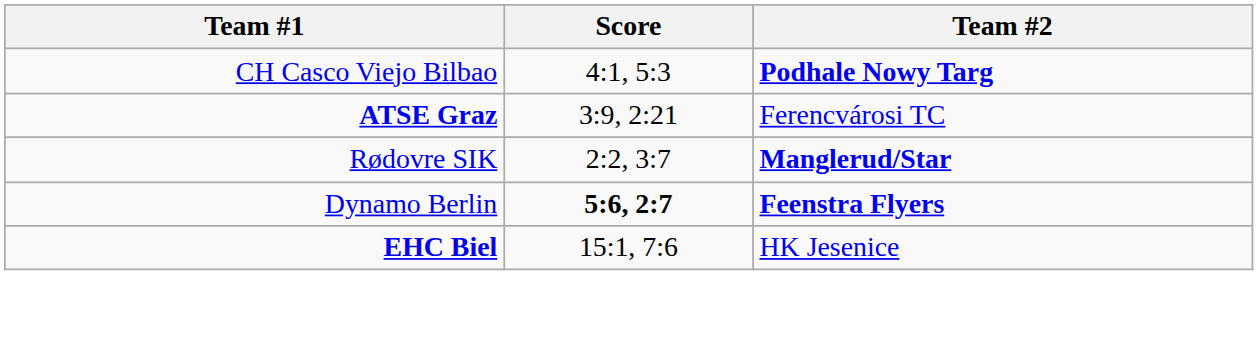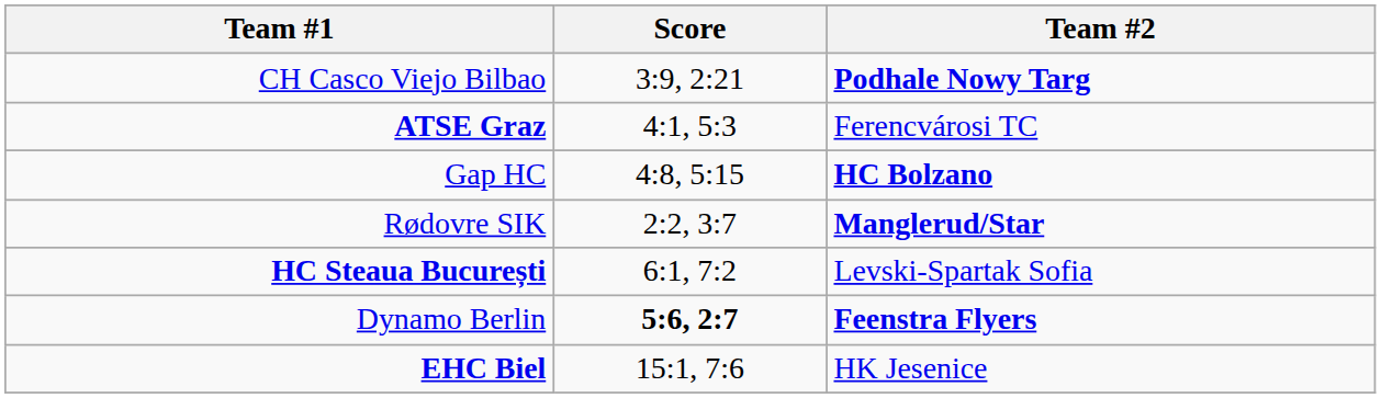CH Casco Viejo Bilbao | Score: 4:1, 5:3 -> 3:9, 2:21
ATSE Graz | Score: 3:9, 2:21 -> 4:1, 5:3
+ row: Gap HC | 4:8, 5:15 | HC Bolzano
+ row: HC Steaua București | 6:1, 7:2 | Levski-Spartak Sofia
